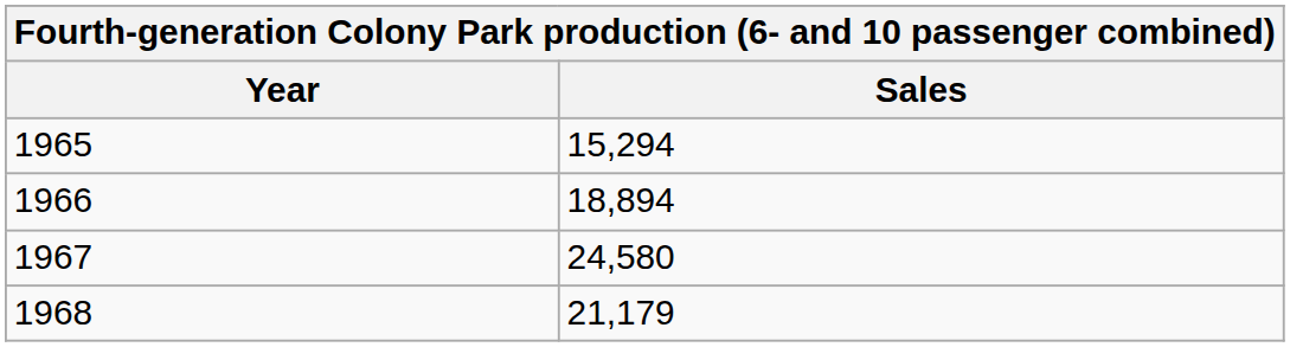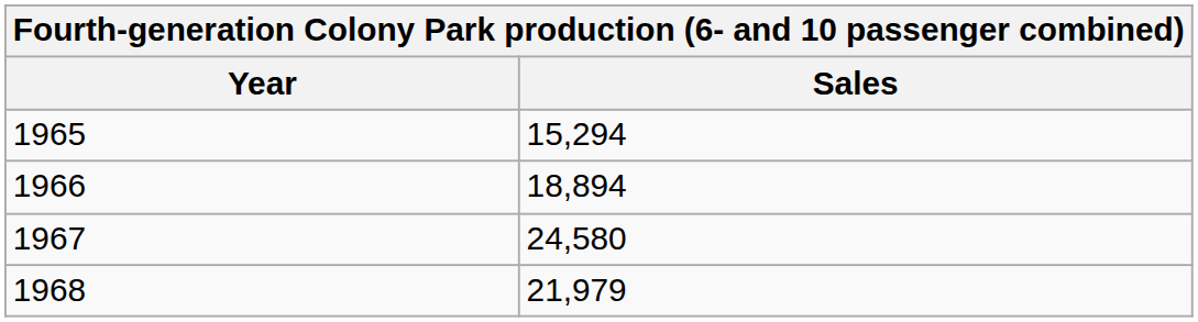1968 | Sales: 21,179 -> 21,979
